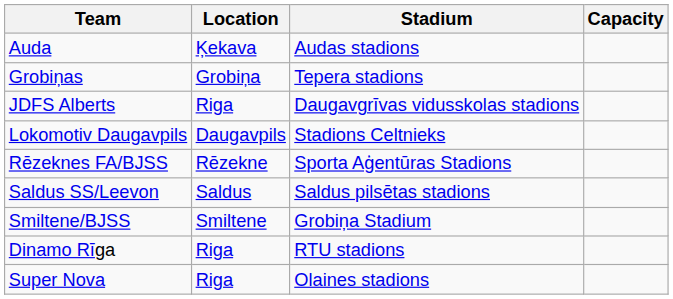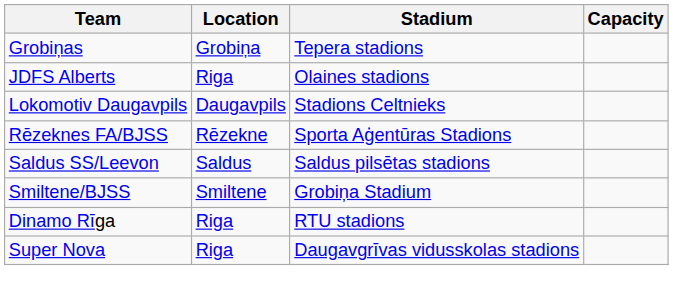- row: Auda | Ķekava | Audas stadions
JDFS Alberts | Stadium: Daugavgrīvas vidusskolas stadions -> Olaines stadions
Super Nova | Stadium: Olaines stadions -> Daugavgrīvas vidusskolas stadions
